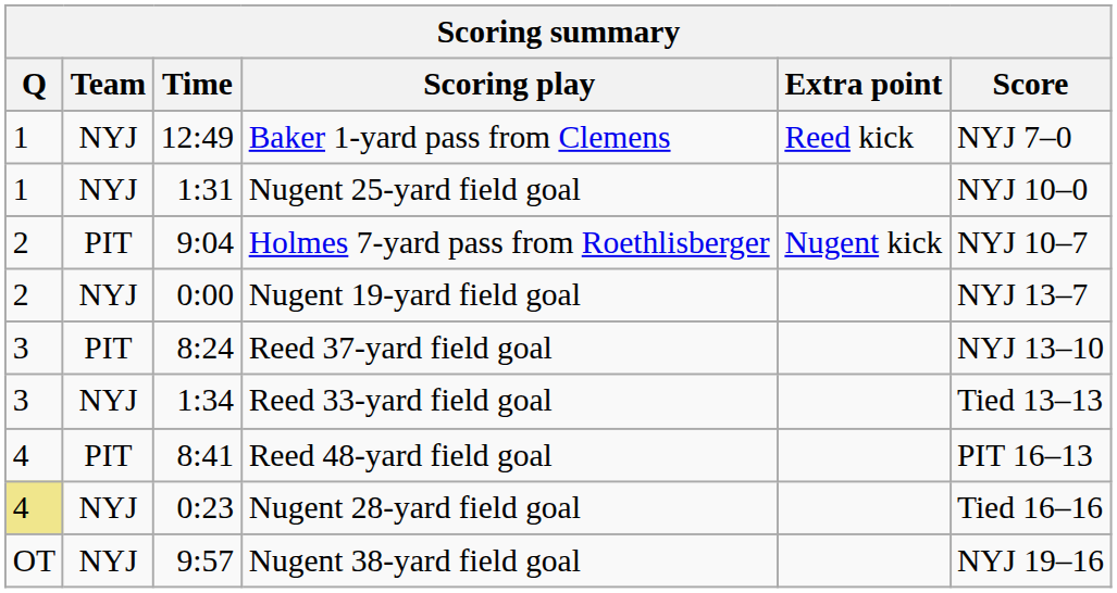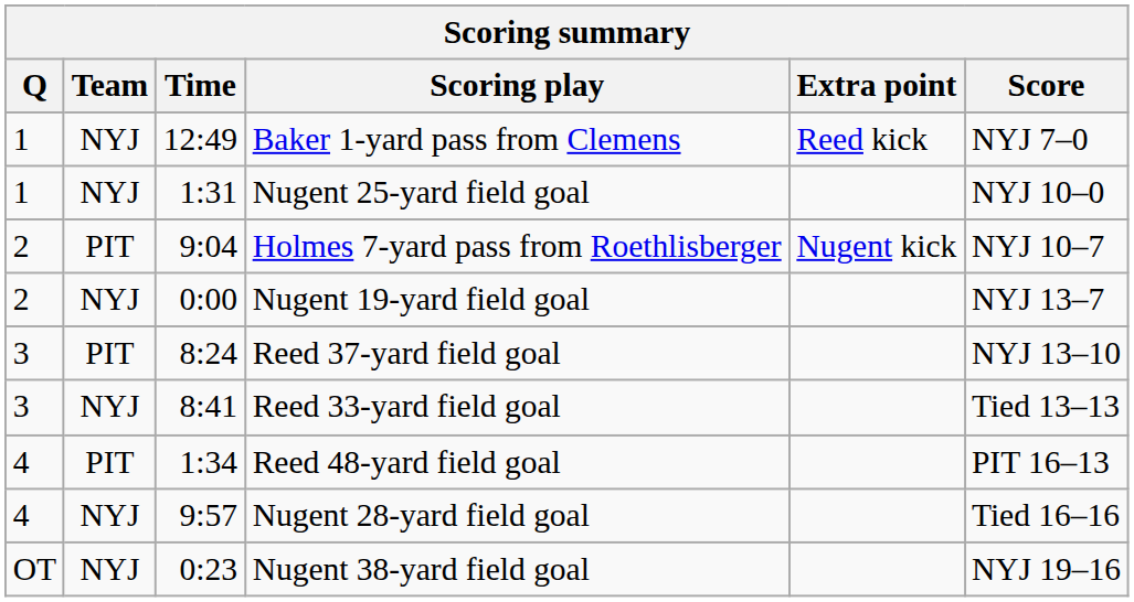Reed 33-yard field goal | Time: 1:34 -> 8:41
Reed 48-yard field goal | Time: 8:41 -> 1:34
Nugent 28-yard field goal | Q: khaki background -> no background
Nugent 28-yard field goal | Time: 0:23 -> 9:57
Nugent 38-yard field goal | Time: 9:57 -> 0:23
